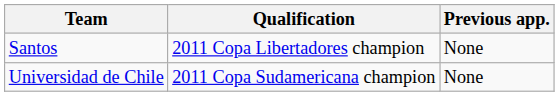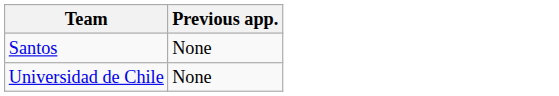- column: Qualification | 2011 Copa Libertadores champion | 2011 Copa Sudamericana champion
